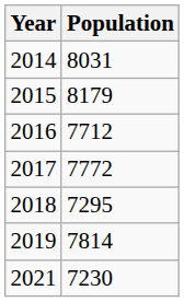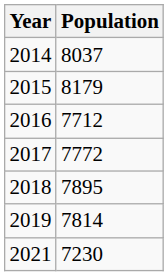2014 | Population: 8031 -> 8037
2018 | Population: 7295 -> 7895
